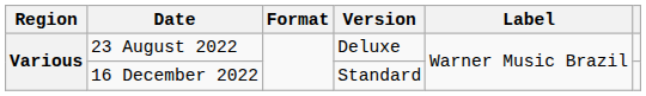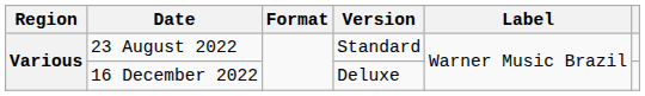23 August 2022 | Version: Deluxe -> Standard
16 December 2022 | Version: Standard -> Deluxe
